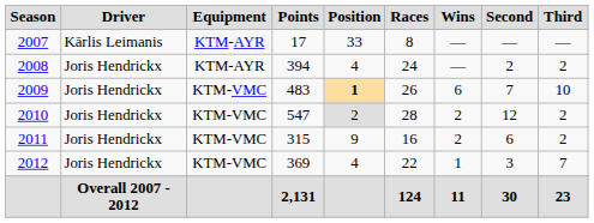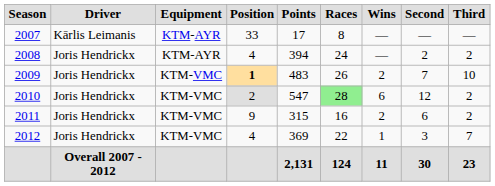columns swapped: Position <-> Points
2009 | Wins: 6 -> 2
2010 | Races: no background -> lightgreen background
2010 | Wins: 2 -> 6
